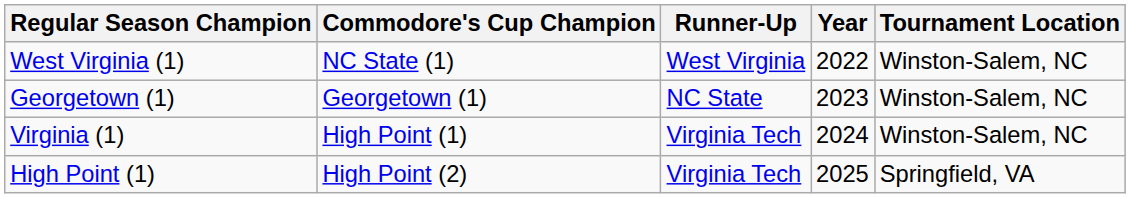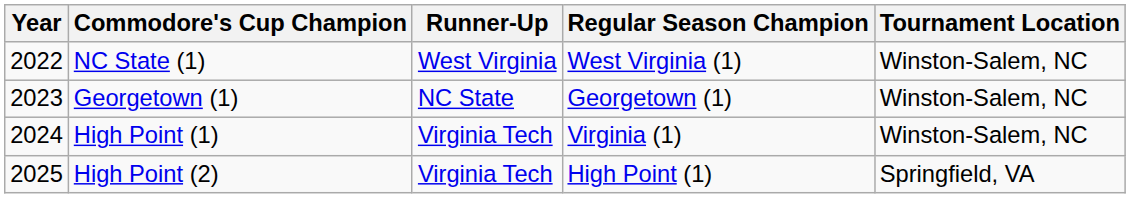columns swapped: Year <-> Regular Season Champion
